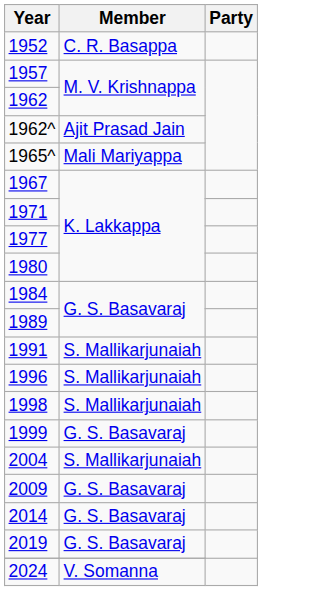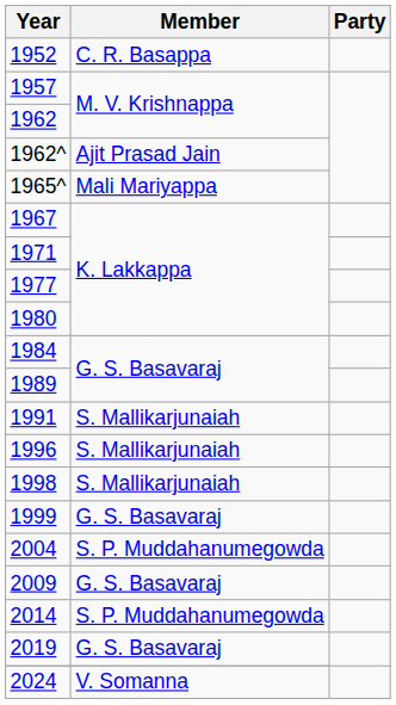2004 | Member: S. Mallikarjunaiah -> S. P. Muddahanumegowda
2014 | Member: G. S. Basavaraj -> S. P. Muddahanumegowda
